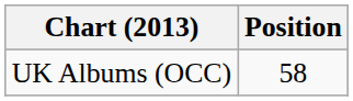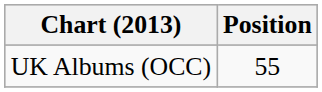UK Albums (OCC) | Position: 58 -> 55
